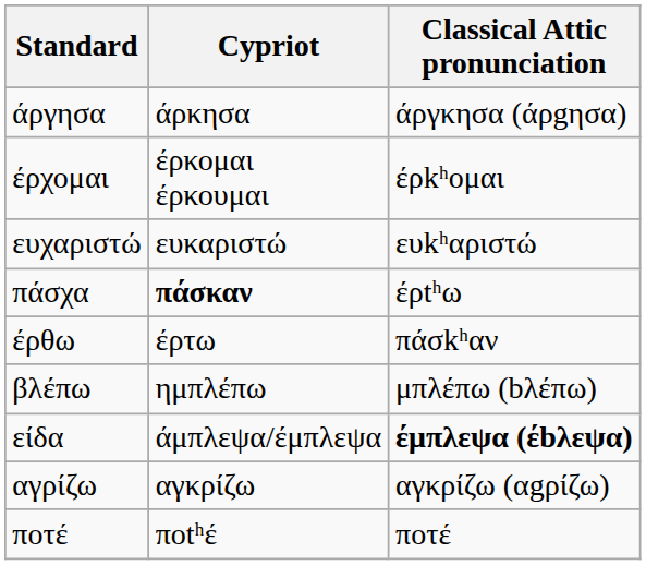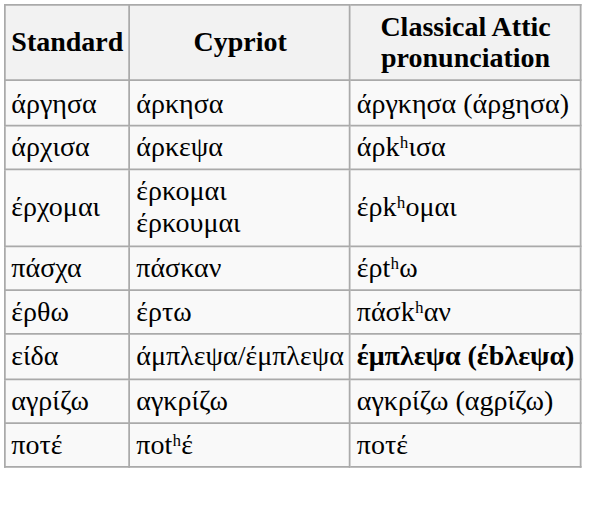+ row: άρχισα | άρκεψα | άρkʰισα
- row: ευχαριστώ | ευκαριστώ | ευkʰαριστώ
πάσχα | Cypriot: bold -> normal
- row: βλέπω | ημπλέπω | μπλέπω (bλέπω)
